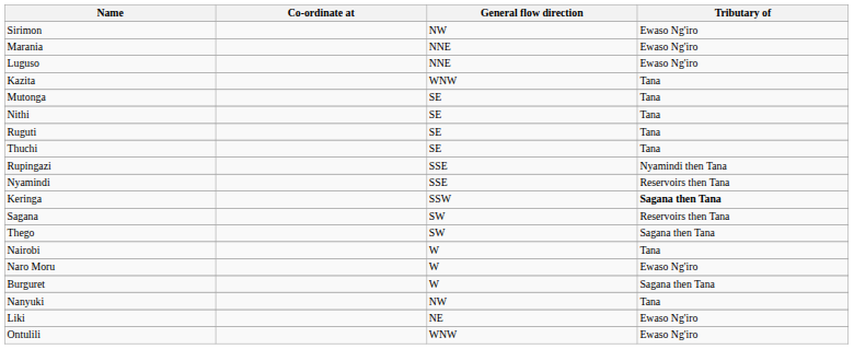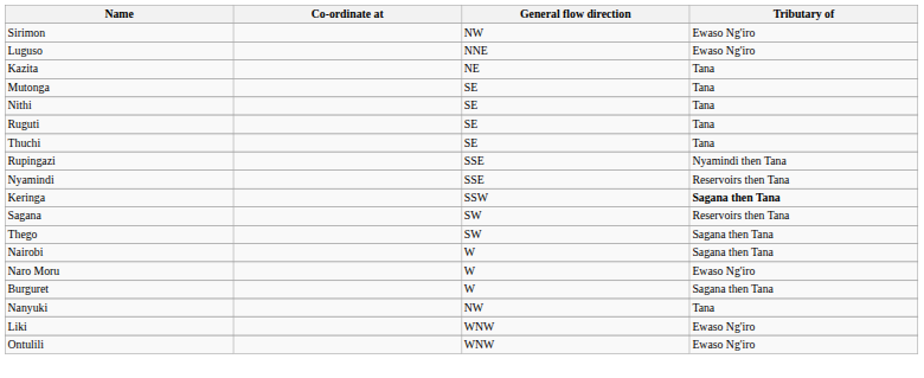- row: Marania | NNE | Ewaso Ng'iro
Kazita | General flow direction: WNW -> NE
Nairobi | Tributary of: Tana -> Sagana then Tana
Liki | General flow direction: NE -> WNW
